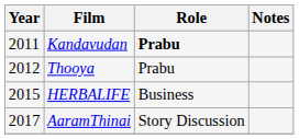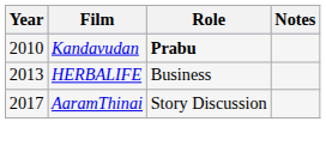Kandavudan | Year: 2011 -> 2010
- row: 2012 | Thooya | Prabu
HERBALIFE | Year: 2015 -> 2013
